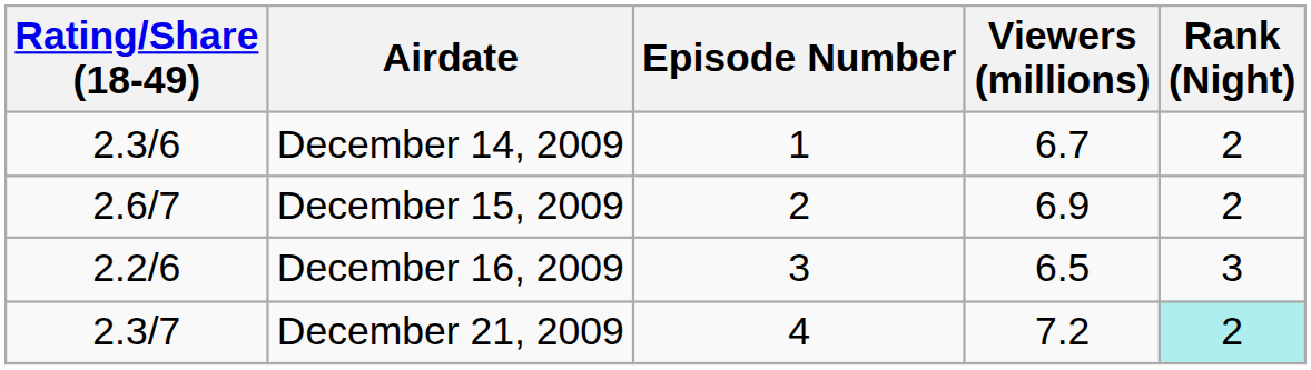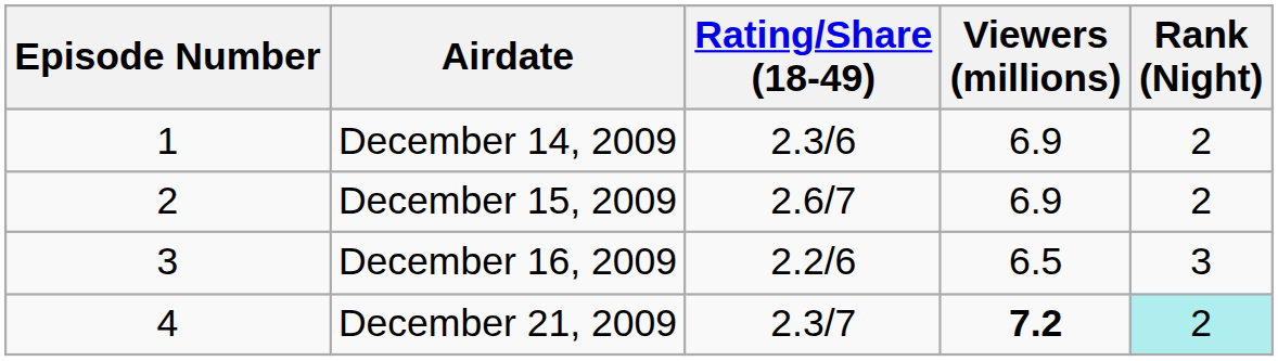columns swapped: Episode Number <-> Rating/Share (18-49)
December 14, 2009 | Viewers (millions): 6.7 -> 6.9
December 21, 2009 | Viewers (millions): normal -> bold
